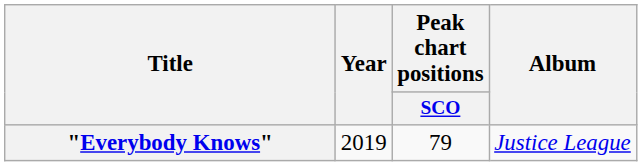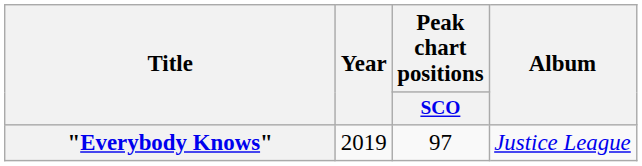"Everybody Knows" | Peak chart positions / SCO: 79 -> 97
